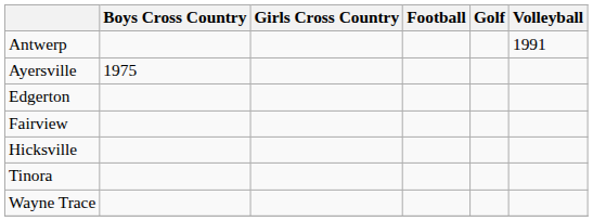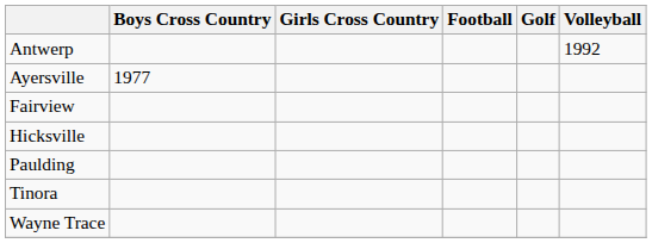Antwerp | Volleyball: 1991 -> 1992
Ayersville | Boys Cross Country: 1975 -> 1977
- row: Edgerton
+ row: Paulding
